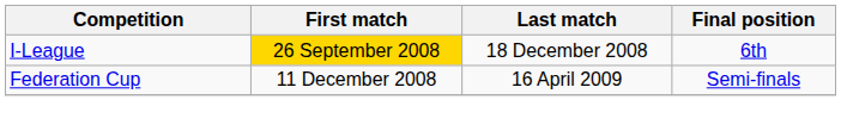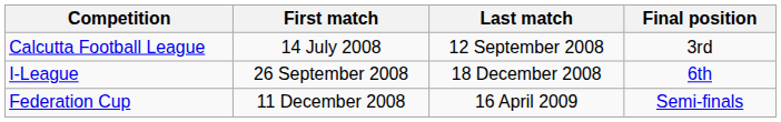+ row: Calcutta Football League | 14 July 2008 | 12 September 2008 | 3rd
I-League | First match: gold background -> no background
